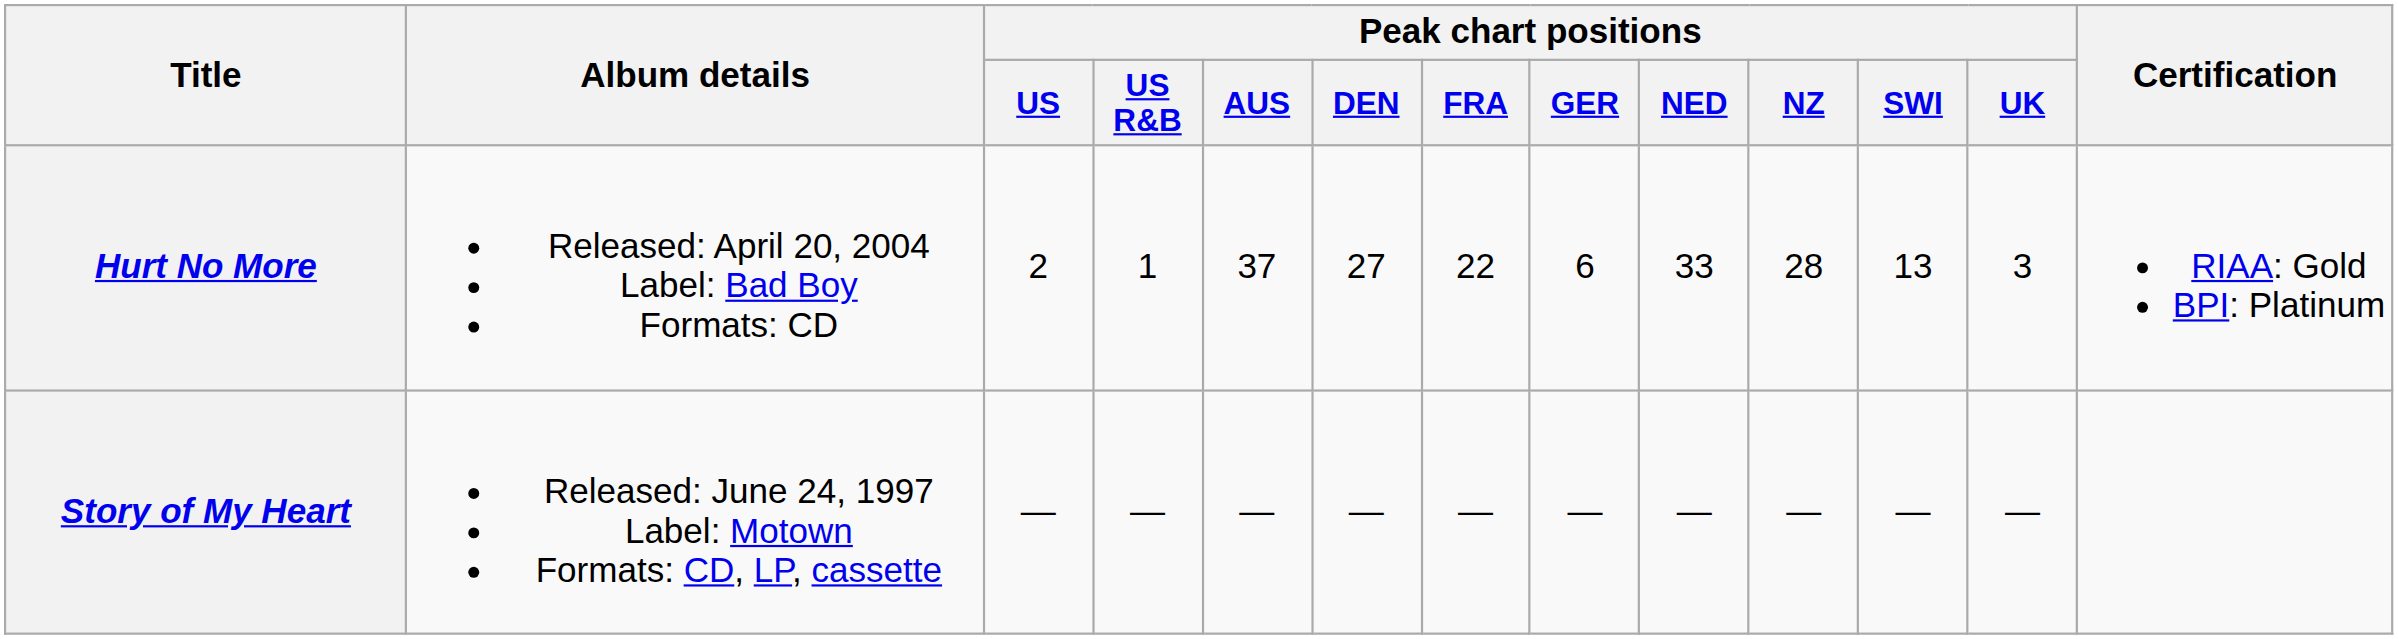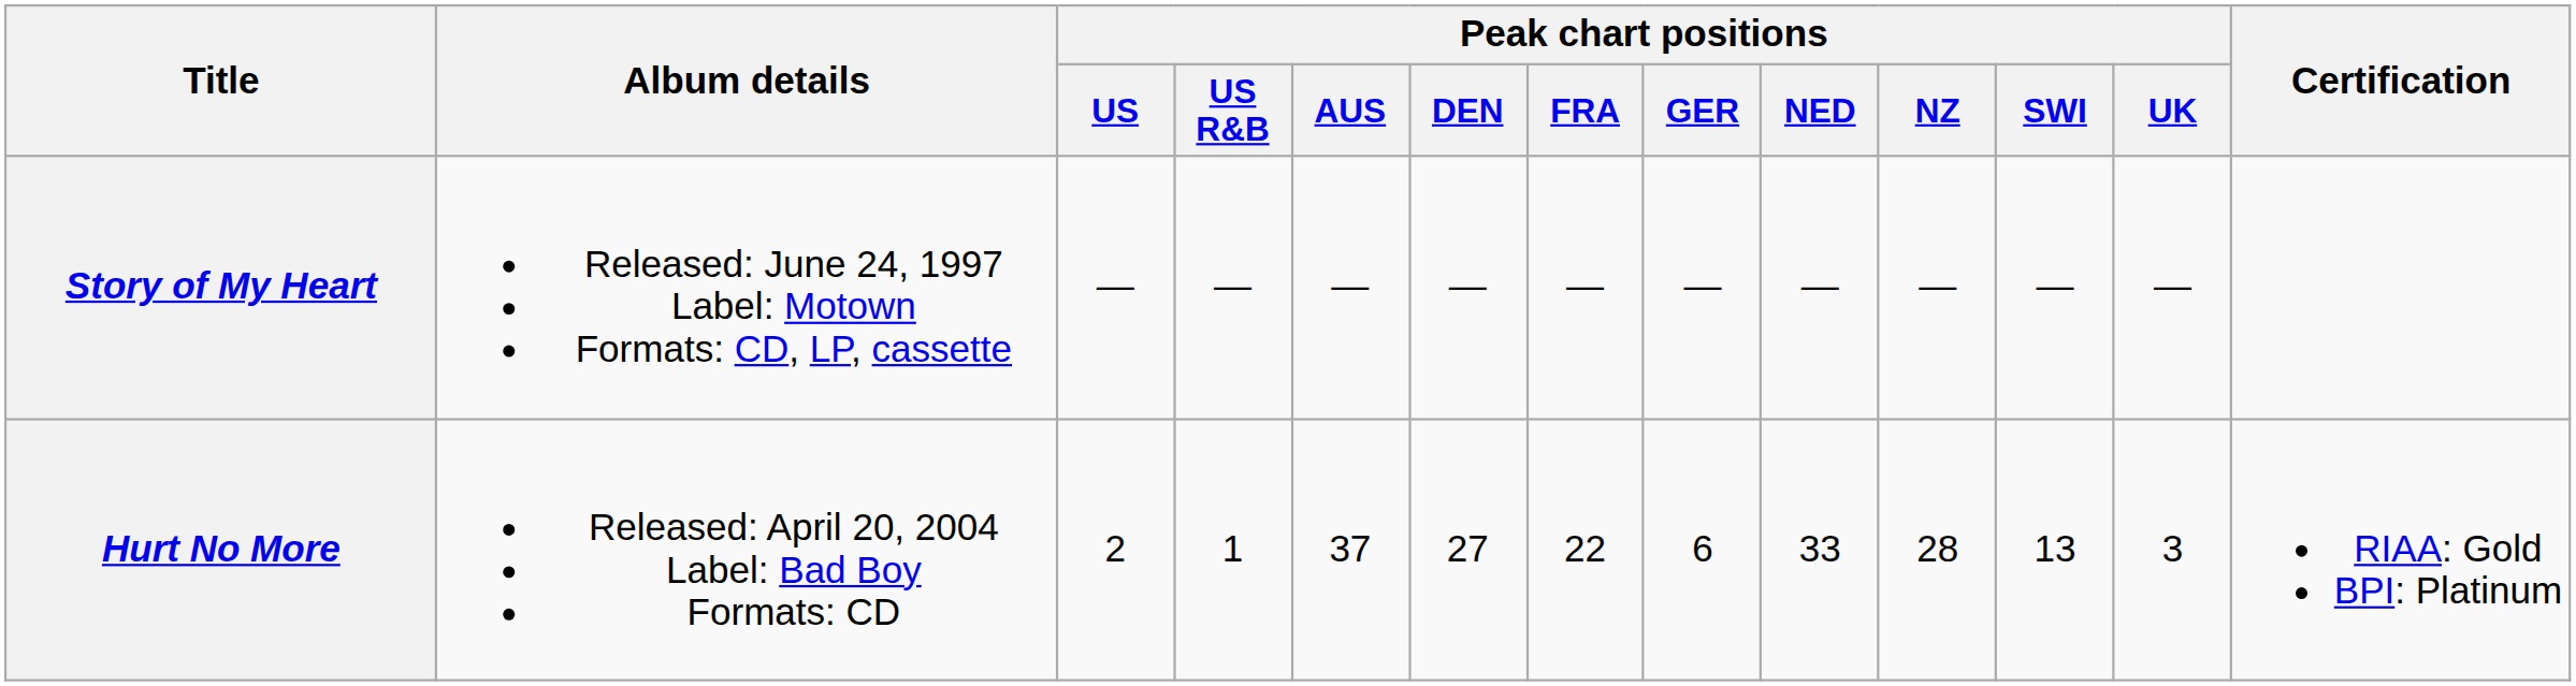rows swapped: Story of My Heart <-> Hurt No More
